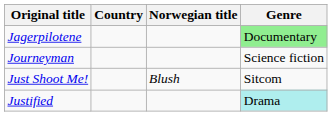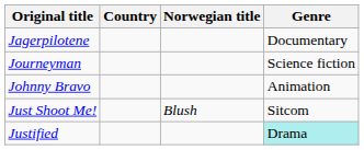Jagerpilotene | Genre: lightgreen background -> no background
+ row: Johnny Bravo | Animation
